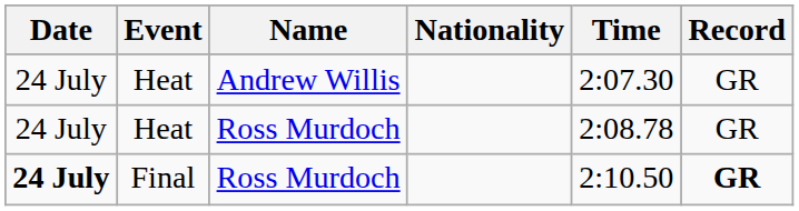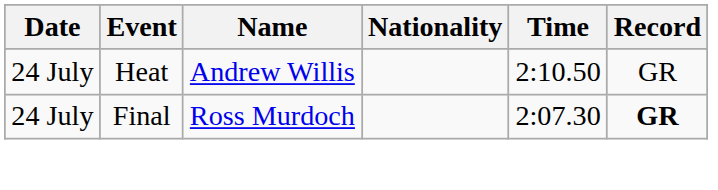Heat / Andrew Willis | Time: 2:07.30 -> 2:10.50
- row: 24 July | Heat | Ross Murdoch | 2:08.78 | GR
Final | Date: bold -> normal
Final | Time: 2:10.50 -> 2:07.30
